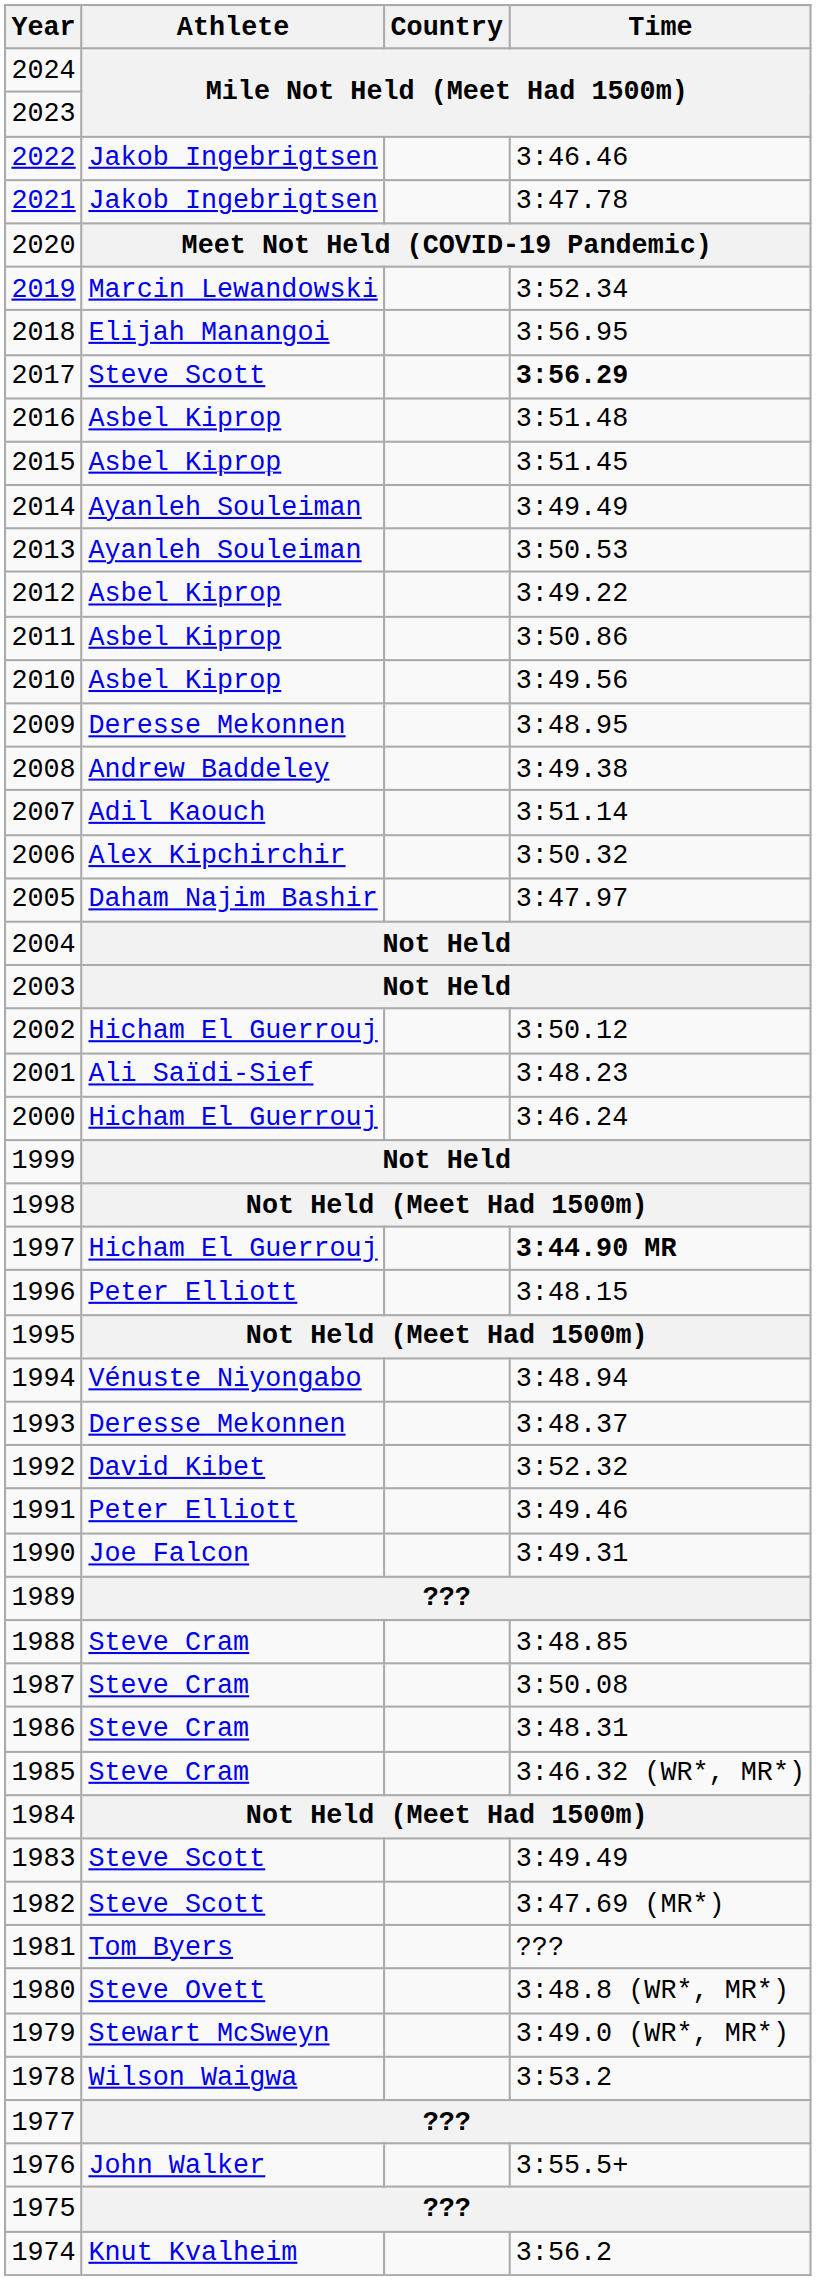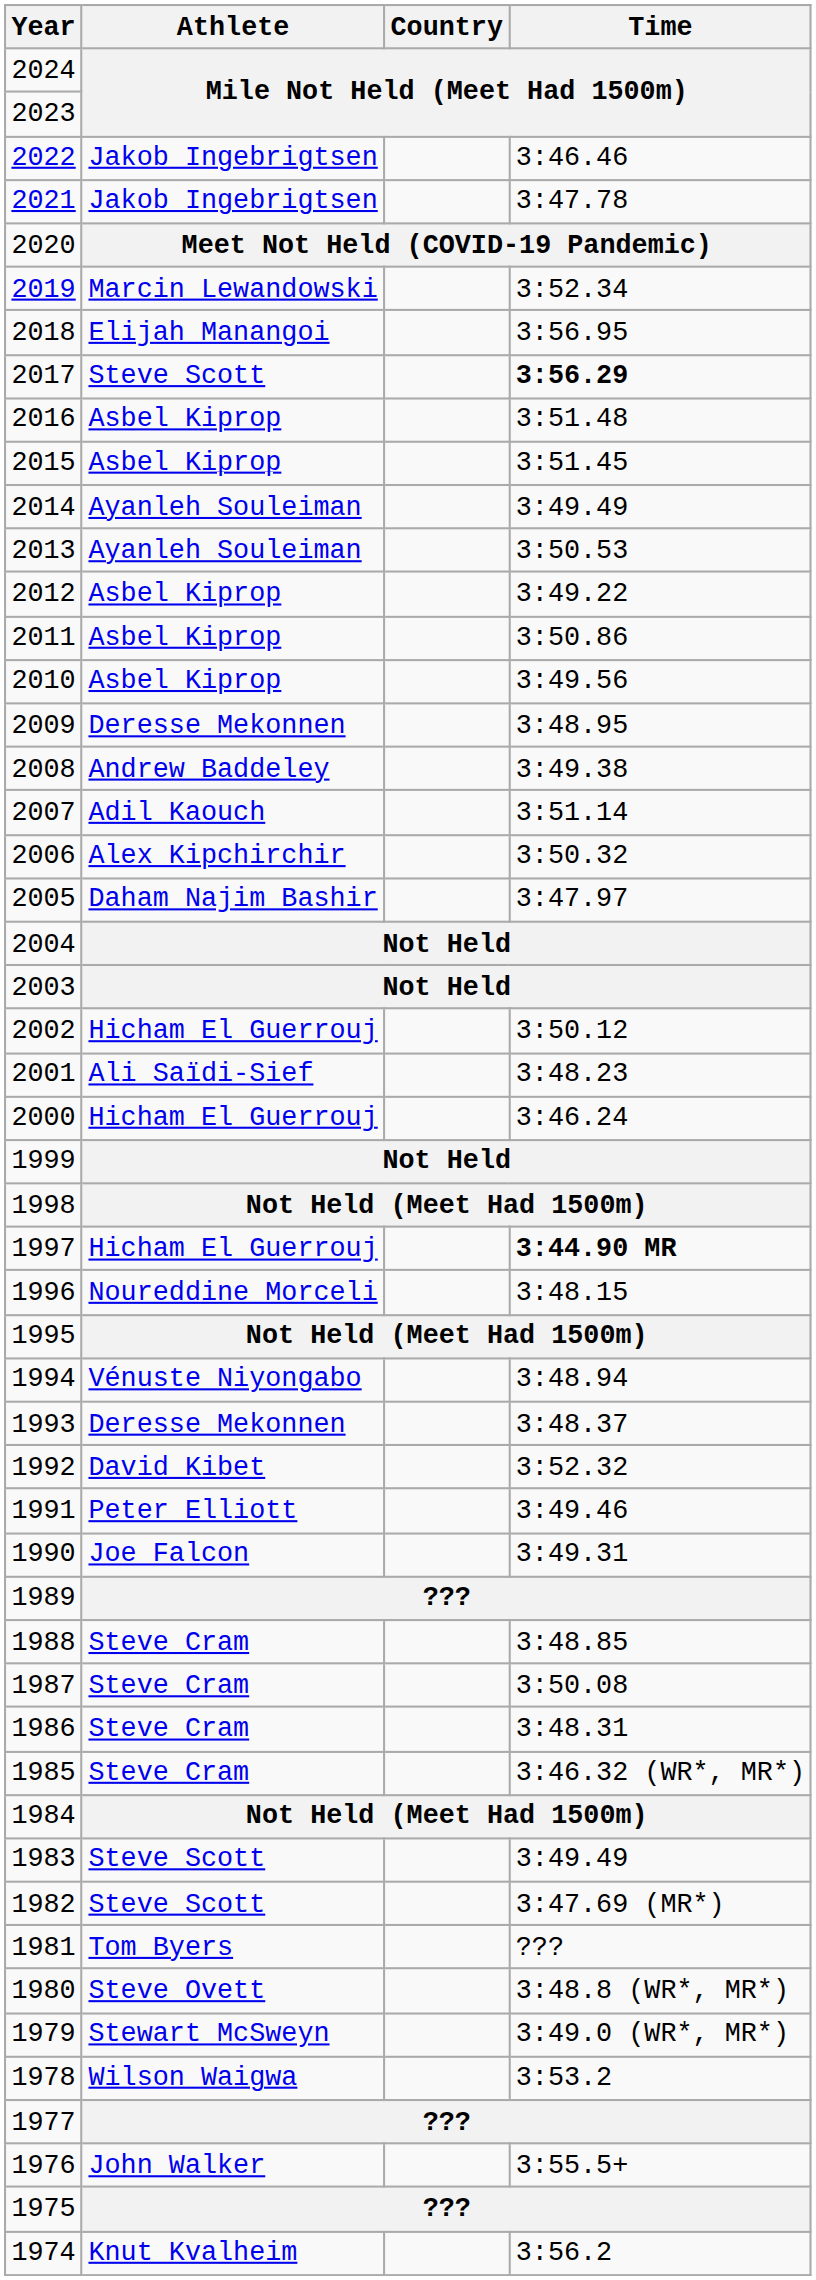1996 | Athlete: Peter Elliott -> Noureddine Morceli
